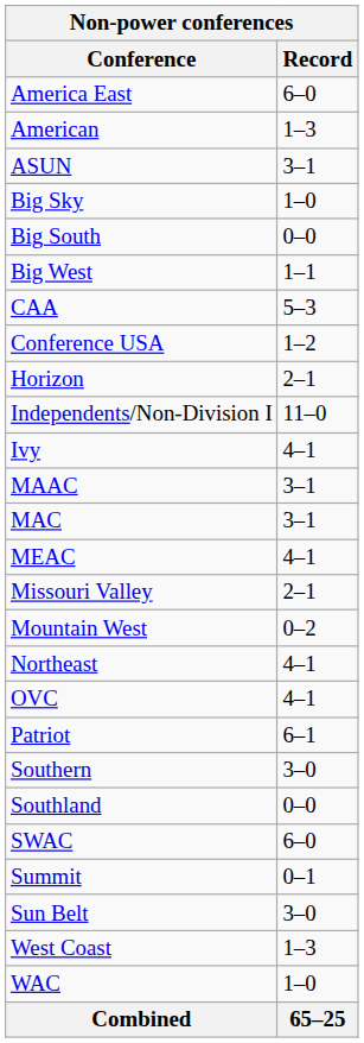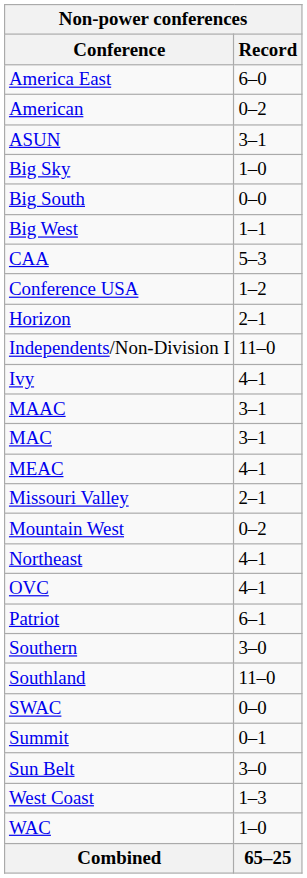American | Record: 1–3 -> 0–2
Southland | Record: 0–0 -> 11–0
SWAC | Record: 6–0 -> 0–0
